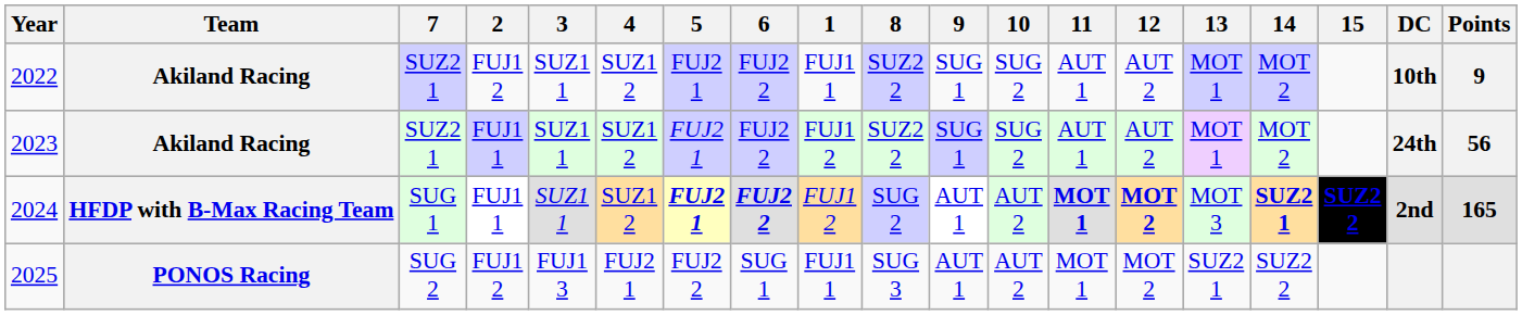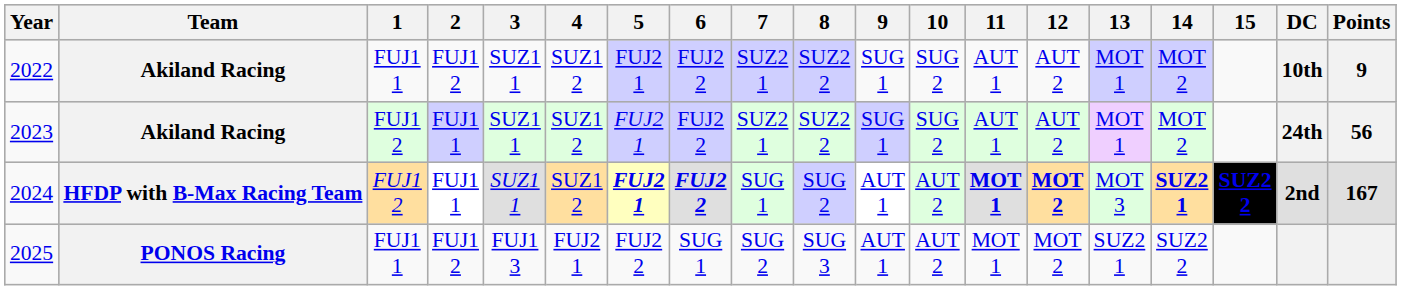columns swapped: 1 <-> 7
2024 | Points: 165 -> 167
